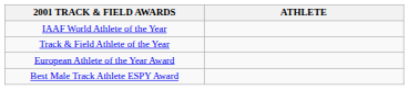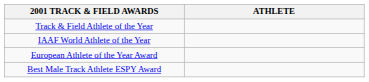rows swapped: IAAF World Athlete of the Year <-> Track & Field Athlete of the Year
